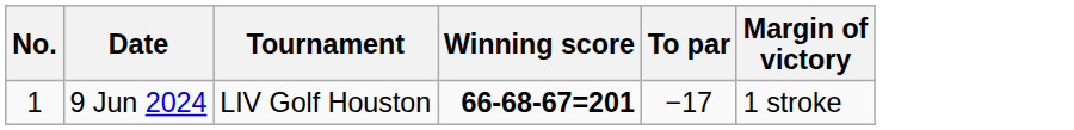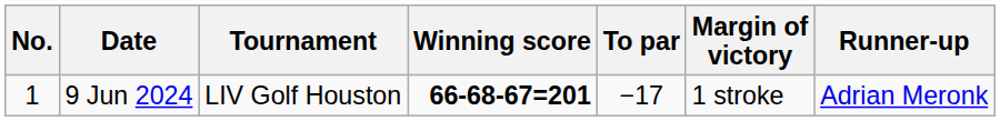+ column: Runner-up | Adrian Meronk
